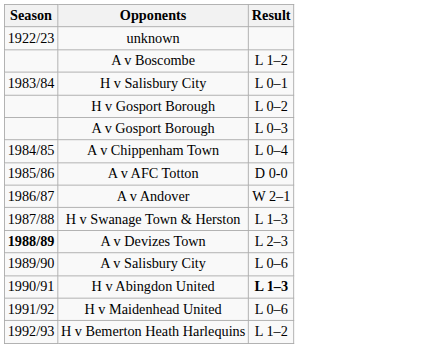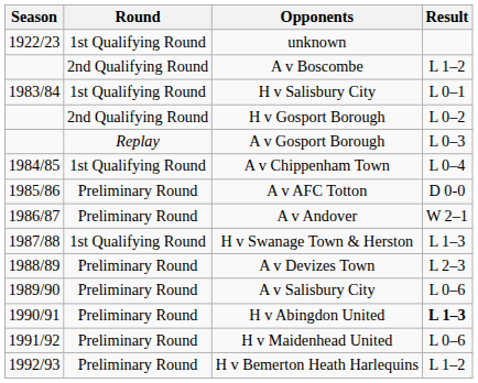+ column: Round | 1st Qualifying Round | 2nd Qualifying Round | 1st Qualifying Round | 2nd Qualifying Round | Replay | 1st Qualifying Round | Preliminary Round | Preliminary Round | 1st Qualifying Round | Preliminary Round | Preliminary Round | Preliminary Round | Preliminary Round | Preliminary Round
A v Devizes Town | Season: bold -> normal
